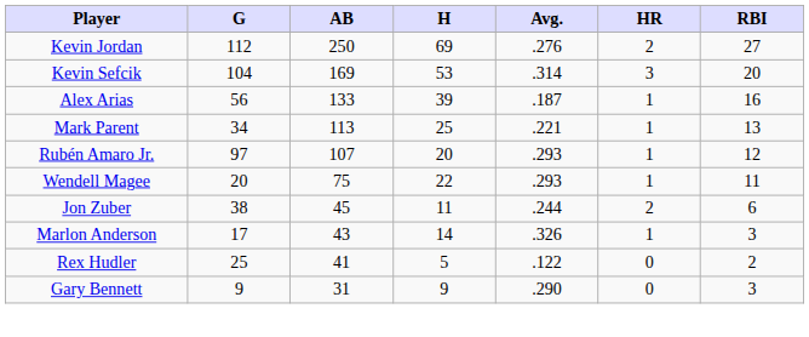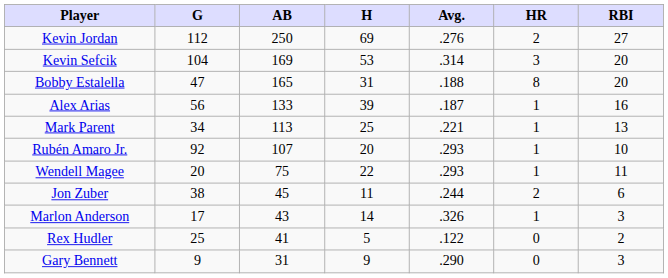+ row: Bobby Estalella | 47 | 165 | 31 | .188 | 8 | 20
Rubén Amaro Jr. | G: 97 -> 92
Rubén Amaro Jr. | RBI: 12 -> 10
